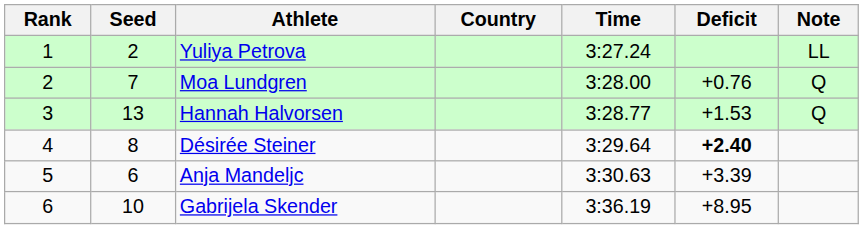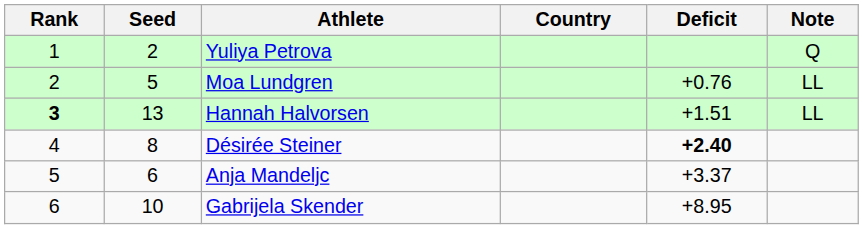- column: Time | 3:27.24 | 3:28.00 | 3:28.77 | 3:29.64 | 3:30.63 | 3:36.19
Yuliya Petrova | Note: LL -> Q
Moa Lundgren | Seed: 7 -> 5
Moa Lundgren | Note: Q -> LL
Hannah Halvorsen | Rank: normal -> bold
Hannah Halvorsen | Deficit: +1.53 -> +1.51
Hannah Halvorsen | Note: Q -> LL
Anja Mandeljc | Deficit: +3.39 -> +3.37
